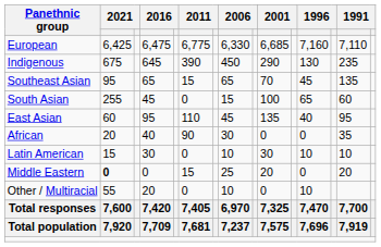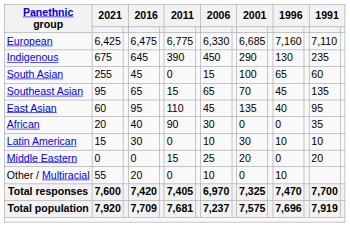rows swapped: South Asian <-> Southeast Asian
Middle Eastern | column 2: bold -> normal
